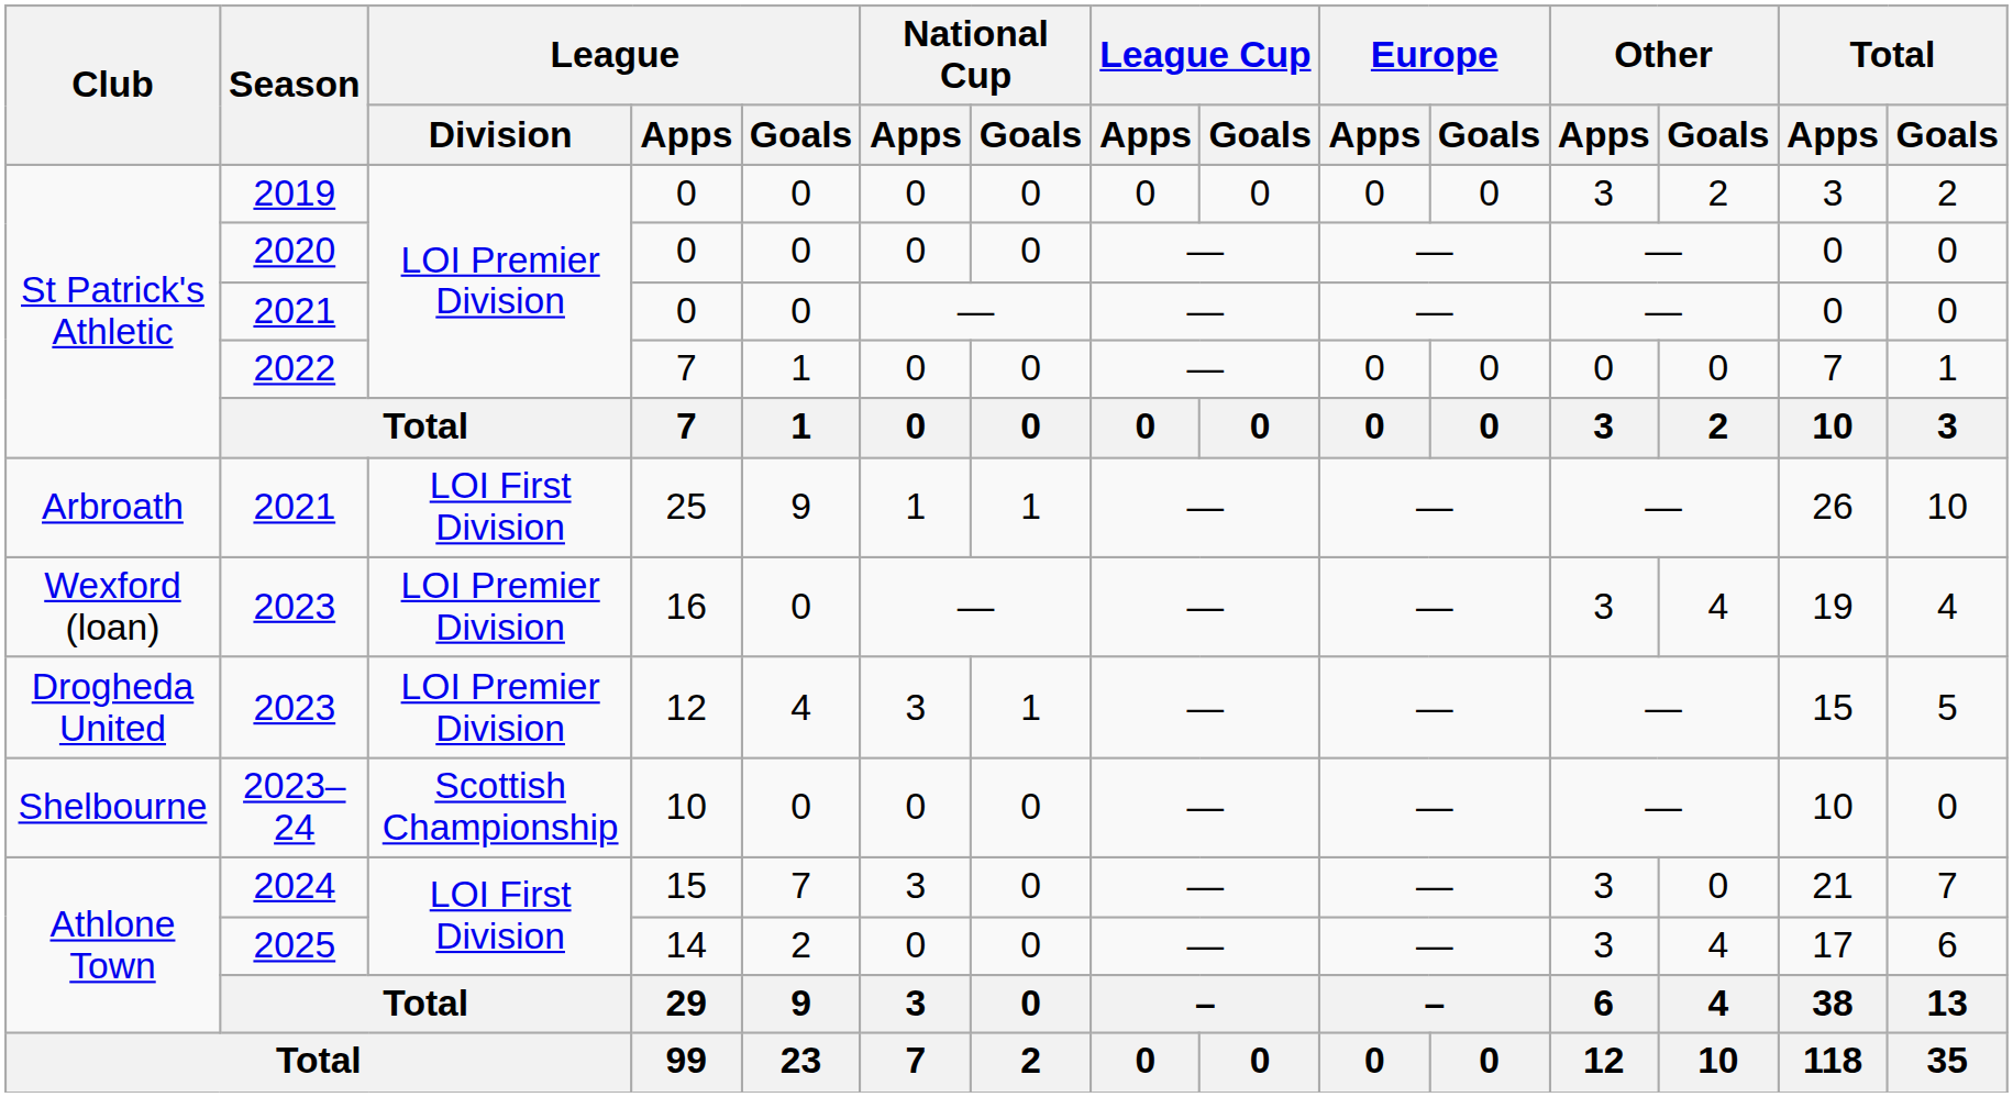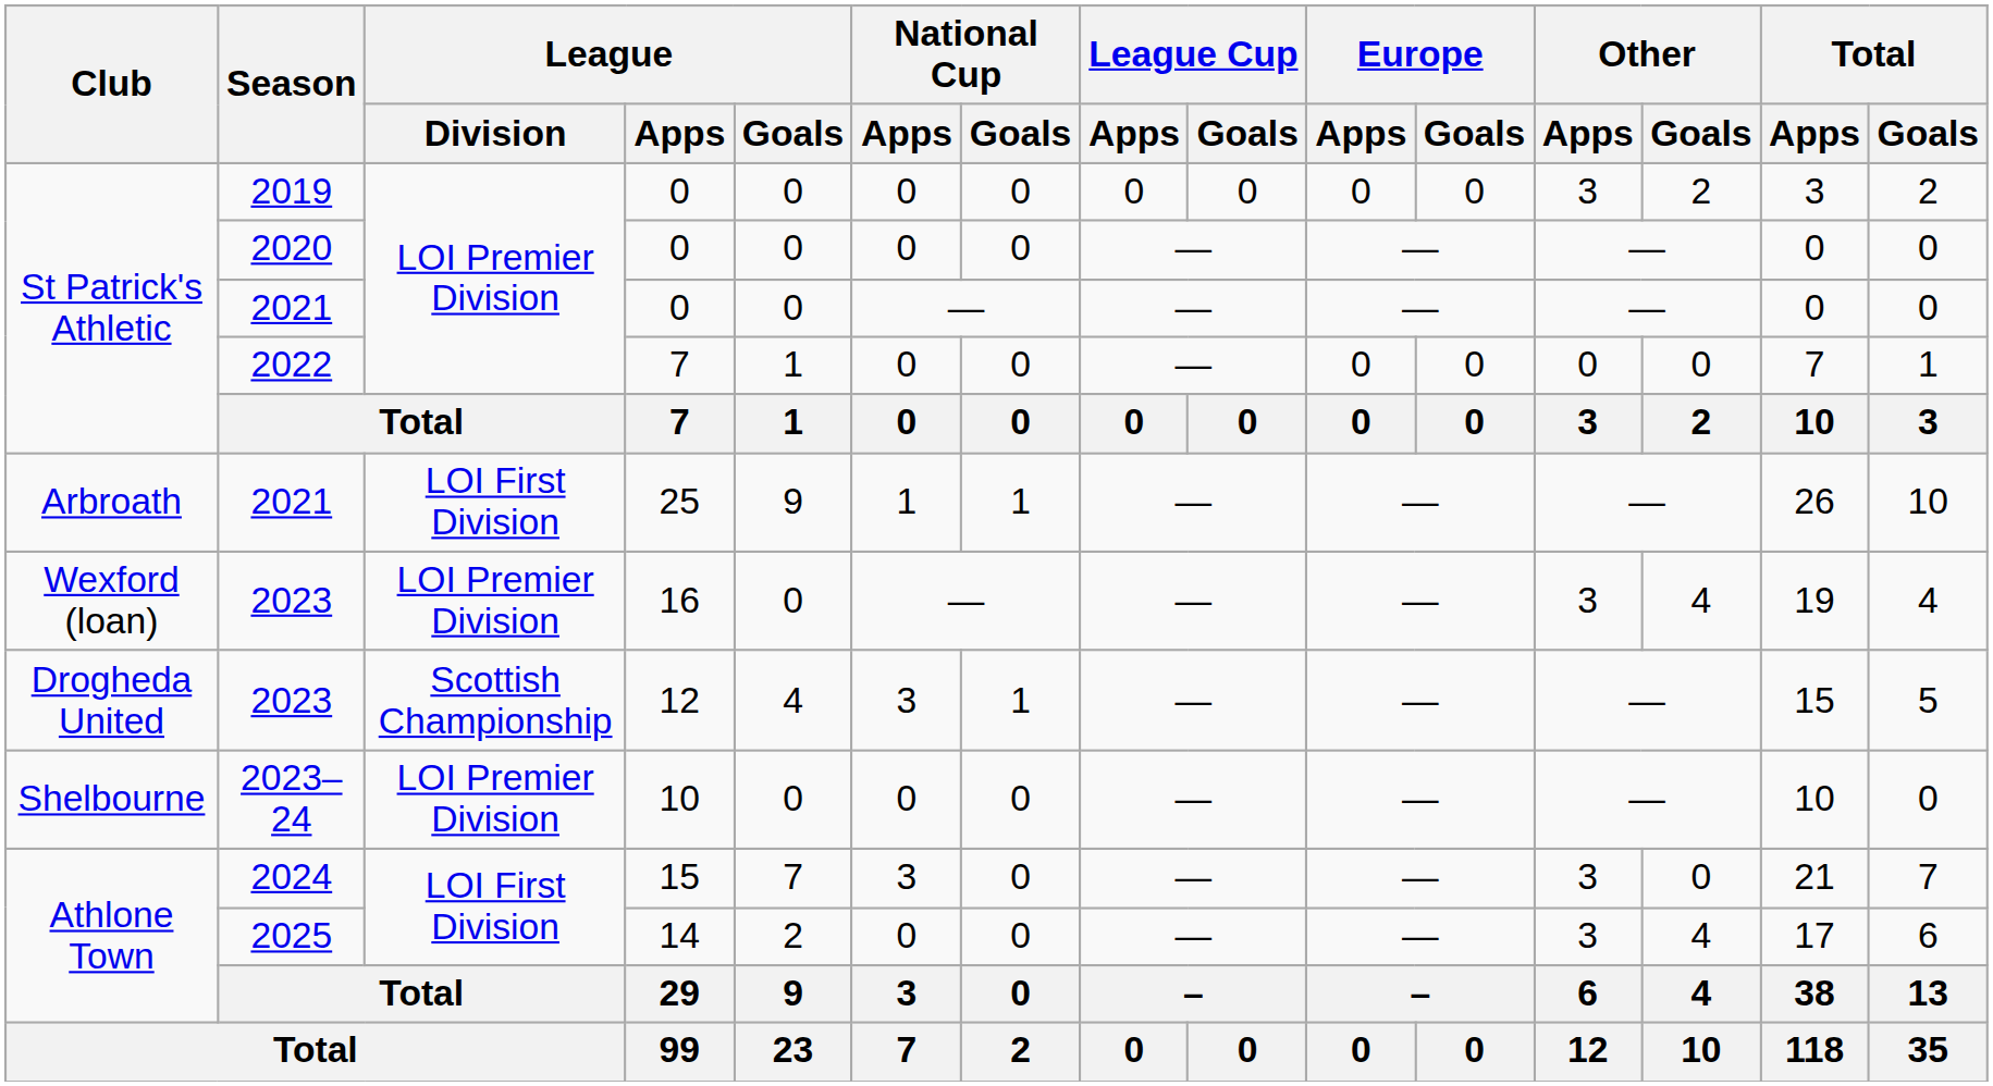2023 / 12 | League / Division: LOI Premier Division -> Scottish Championship
2023–24 | League / Division: Scottish Championship -> LOI Premier Division
